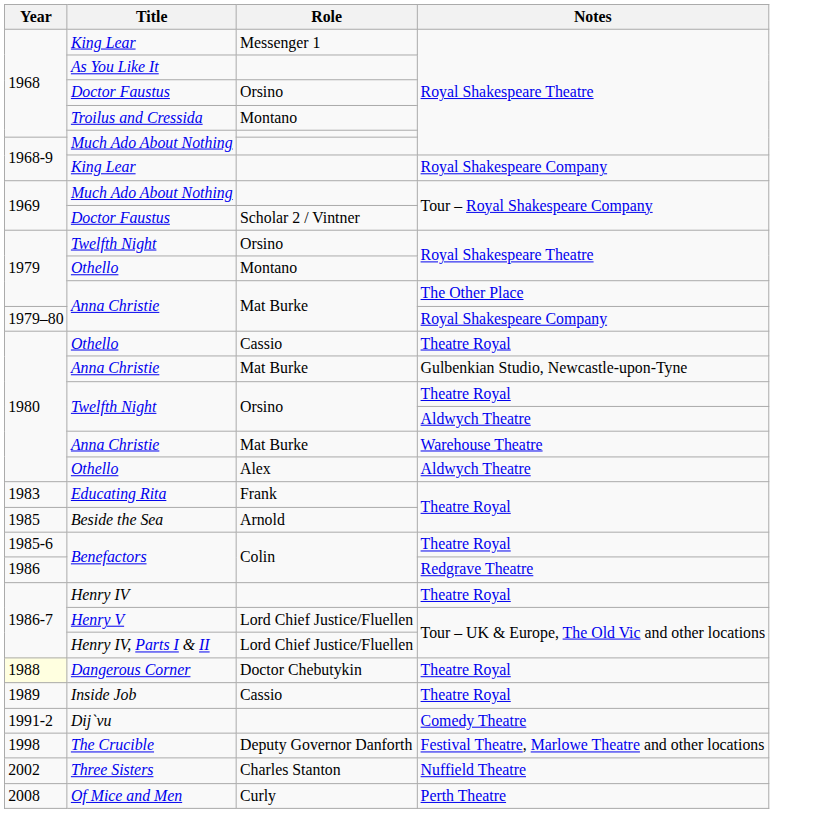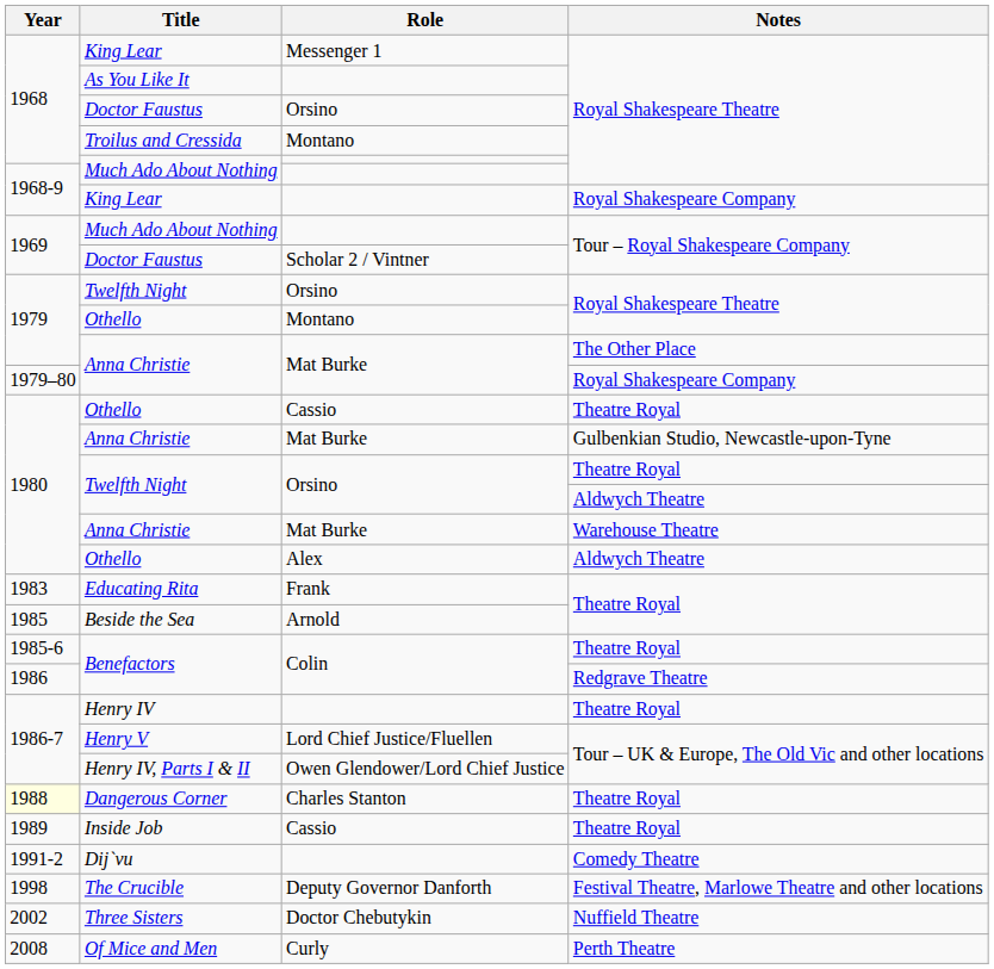Henry IV, Parts I & II | Role: Lord Chief Justice/Fluellen -> Owen Glendower/Lord Chief Justice
Dangerous Corner | Role: Doctor Chebutykin -> Charles Stanton
Three Sisters | Role: Charles Stanton -> Doctor Chebutykin
